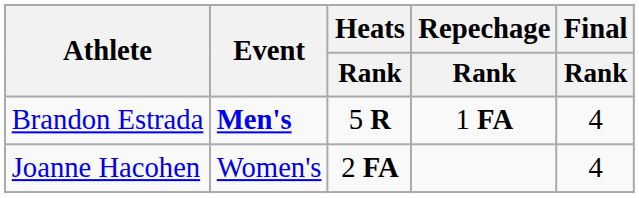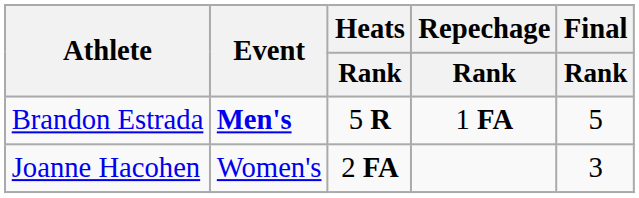Brandon Estrada | Final / Rank: 4 -> 5
Joanne Hacohen | Final / Rank: 4 -> 3
